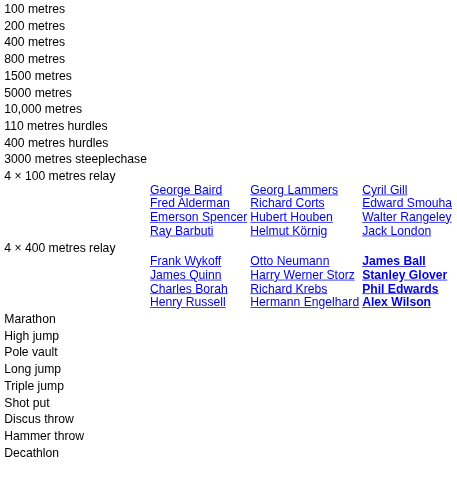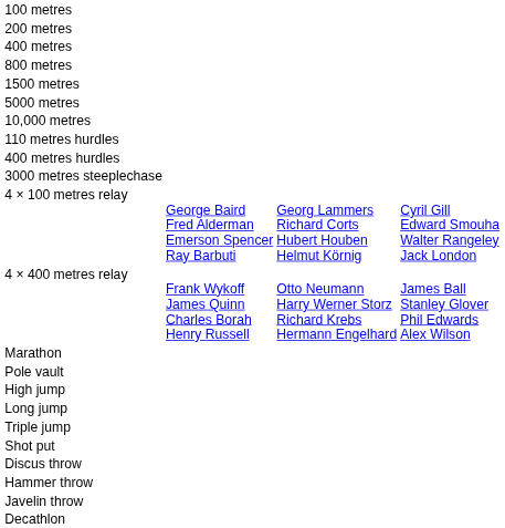4 × 400 metres relay | column 4: bold -> normal
rows swapped: High jump <-> Pole vault
+ row: Javelin throw
